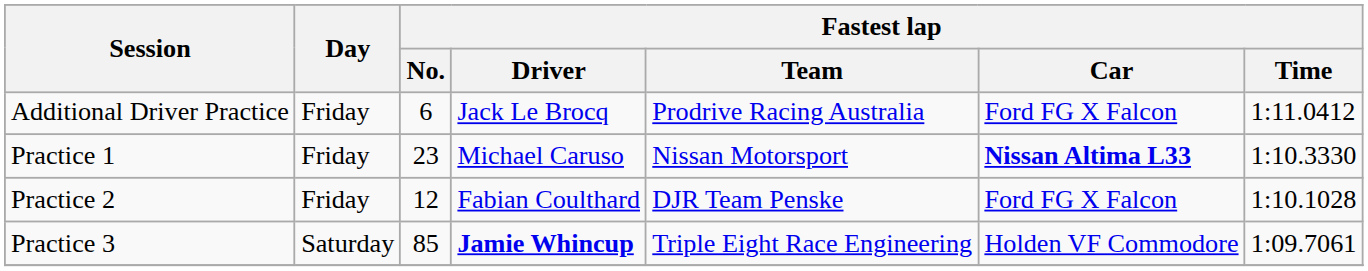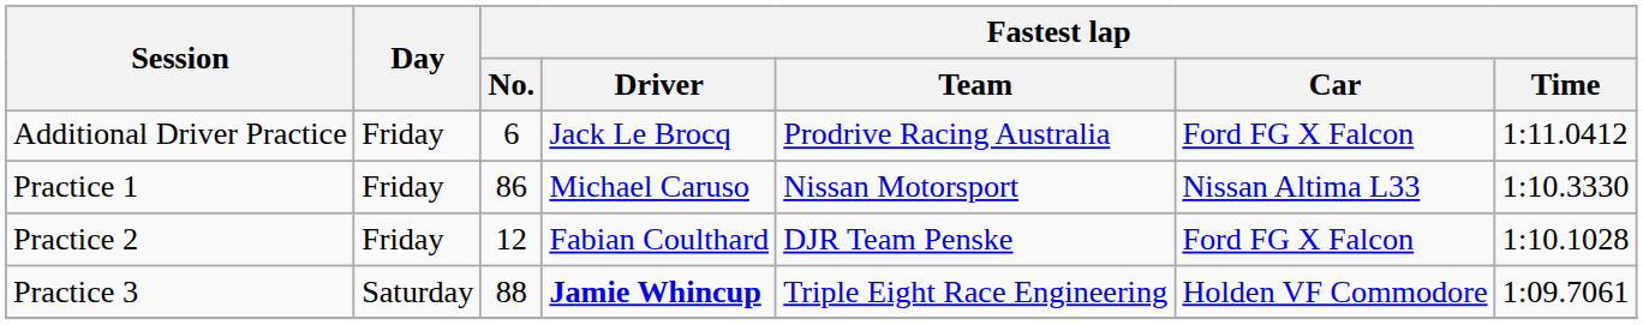Practice 1 | Fastest lap / No.: 23 -> 86
Practice 1 | Fastest lap / Car: bold -> normal
Practice 3 | Fastest lap / No.: 85 -> 88
